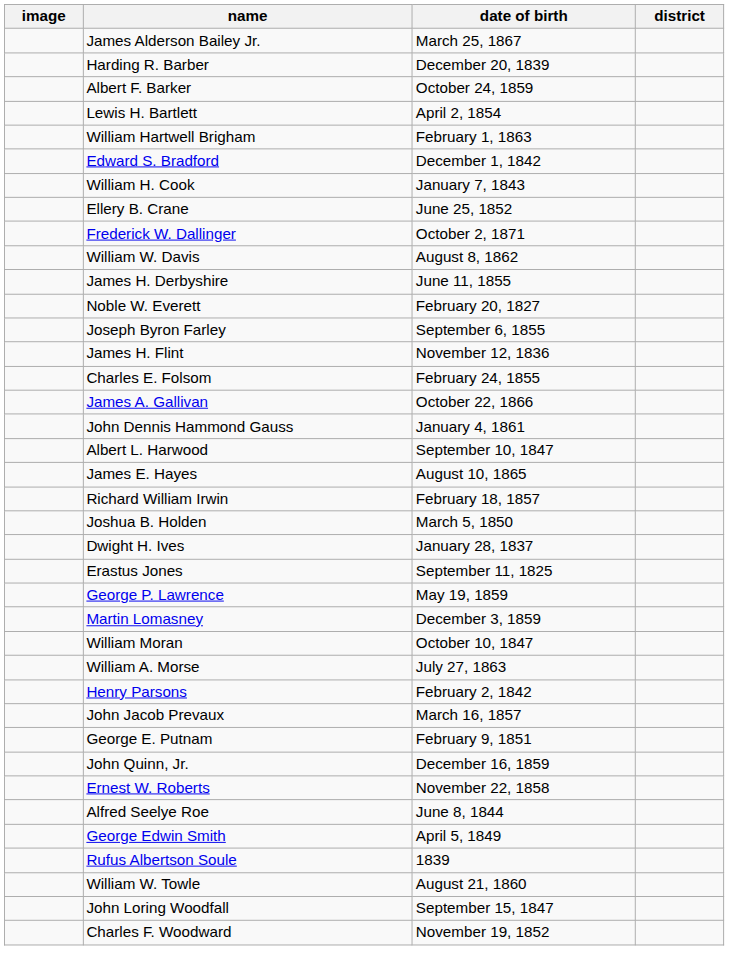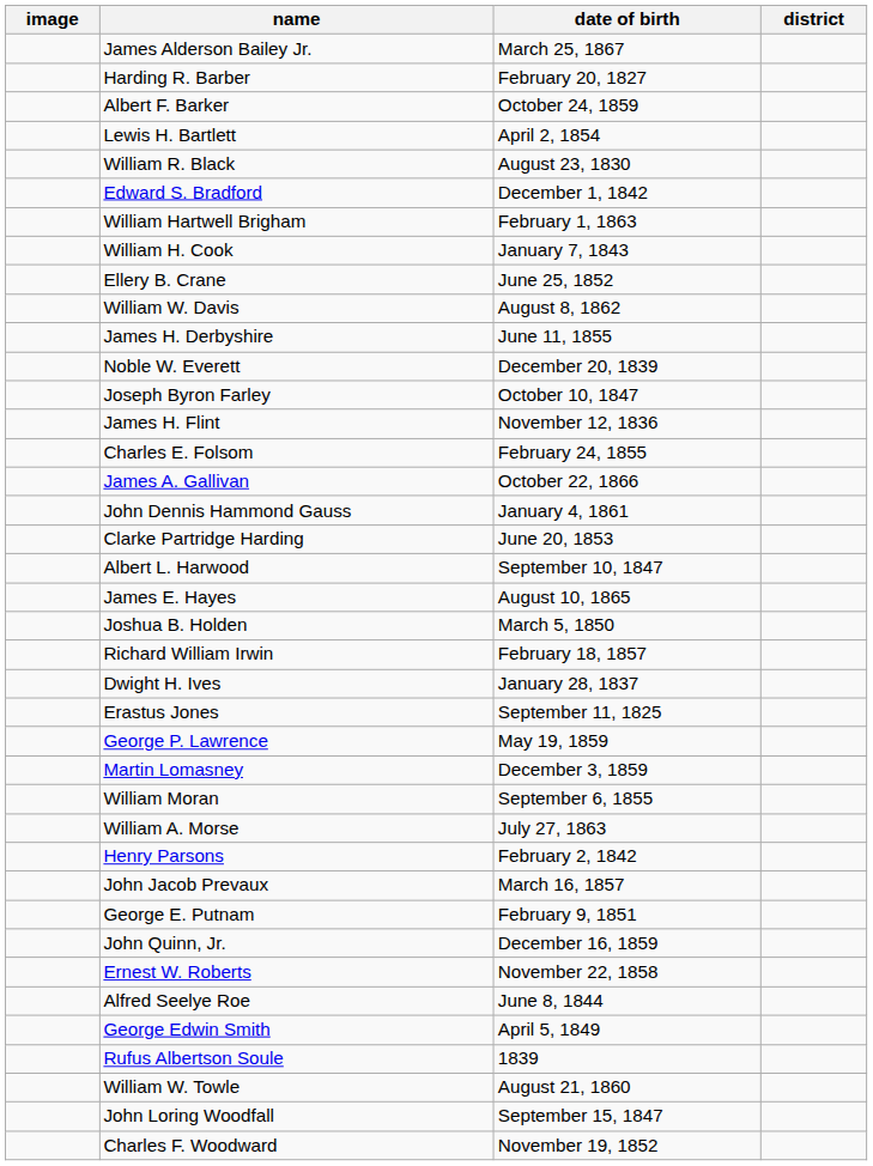Harding R. Barber | date of birth: December 20, 1839 -> February 20, 1827
+ row: William R. Black | August 23, 1830
rows swapped: Edward S. Bradford <-> William Hartwell Brigham
- row: Frederick W. Dallinger | October 2, 1871
Noble W. Everett | date of birth: February 20, 1827 -> December 20, 1839
Joseph Byron Farley | date of birth: September 6, 1855 -> October 10, 1847
+ row: Clarke Partridge Harding | June 20, 1853
rows swapped: Joshua B. Holden <-> Richard William Irwin
William Moran | date of birth: October 10, 1847 -> September 6, 1855
